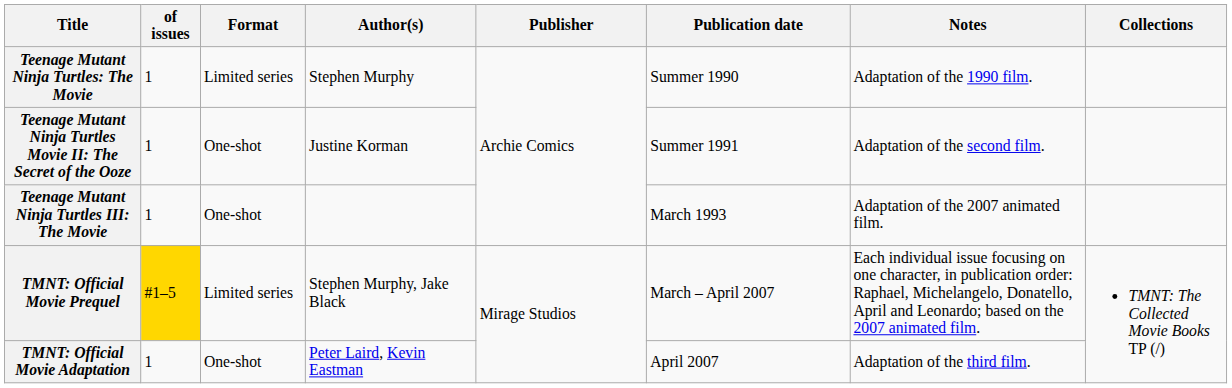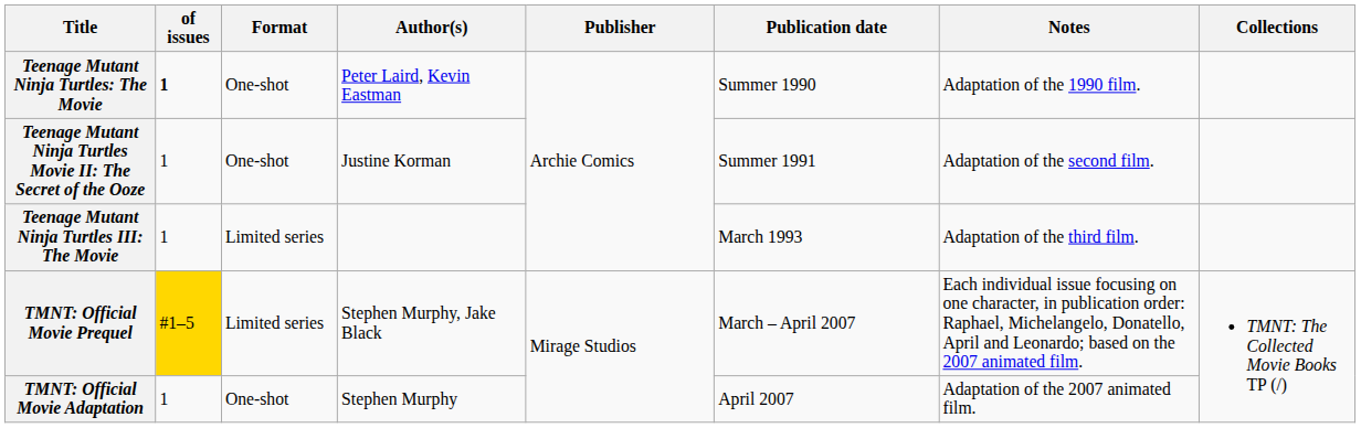Teenage Mutant Ninja Turtles: The Movie | of issues: normal -> bold
Teenage Mutant Ninja Turtles: The Movie | Format: Limited series -> One-shot
Teenage Mutant Ninja Turtles: The Movie | Author(s): Stephen Murphy -> Peter Laird, Kevin Eastman
Teenage Mutant Ninja Turtles III: The Movie | Format: One-shot -> Limited series
Teenage Mutant Ninja Turtles III: The Movie | Notes: Adaptation of the 2007 animated film. -> Adaptation of the third film.
TMNT: Official Movie Adaptation | Author(s): Peter Laird, Kevin Eastman -> Stephen Murphy
TMNT: Official Movie Adaptation | Notes: Adaptation of the third film. -> Adaptation of the 2007 animated film.
